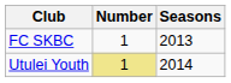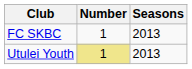Utulei Youth | Seasons: 2014 -> 2013
